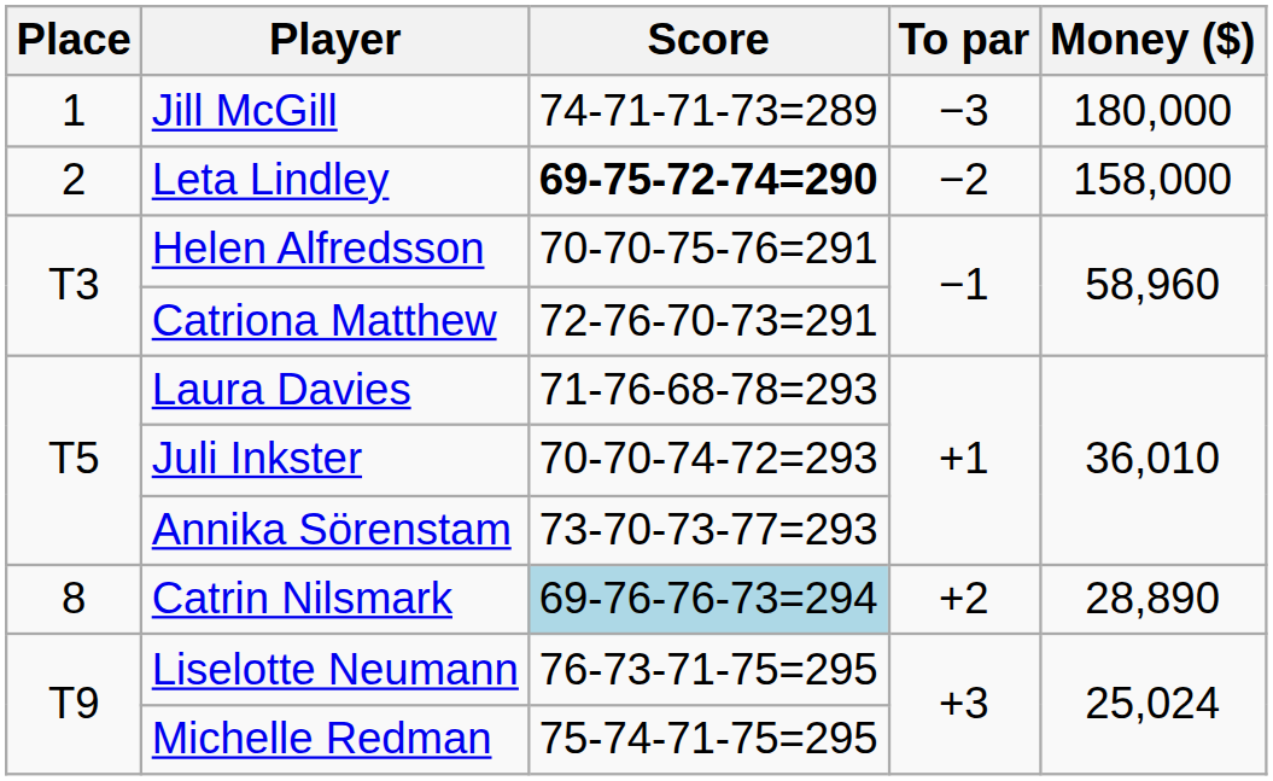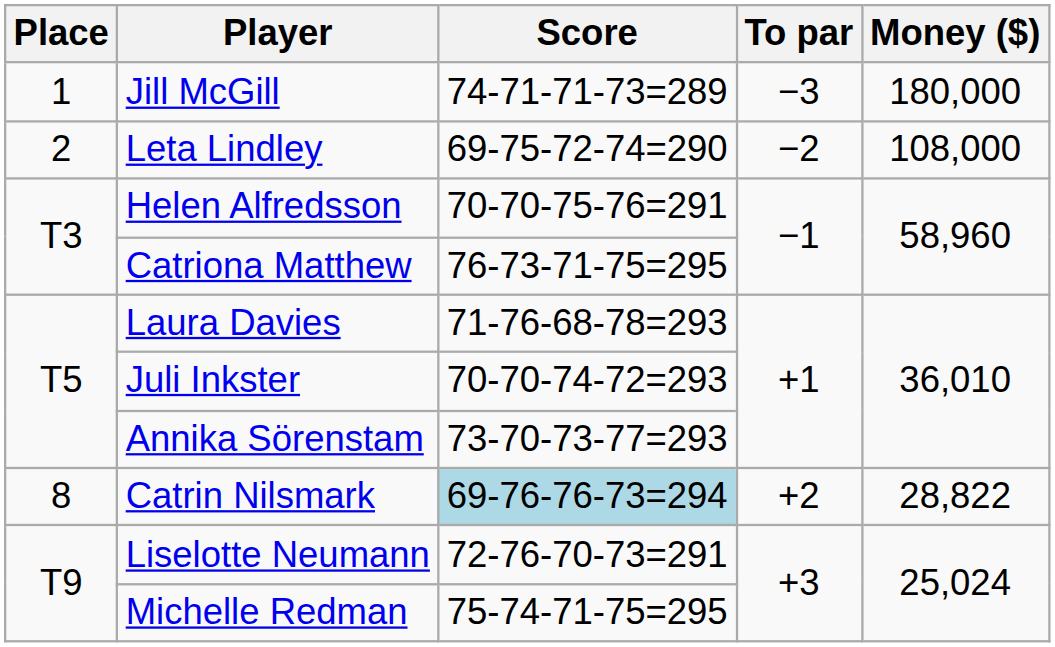Leta Lindley | Score: bold -> normal
Leta Lindley | Money ($): 158,000 -> 108,000
Catriona Matthew | Score: 72-76-70-73=291 -> 76-73-71-75=295
Catrin Nilsmark | Money ($): 28,890 -> 28,822
Liselotte Neumann | Score: 76-73-71-75=295 -> 72-76-70-73=291
